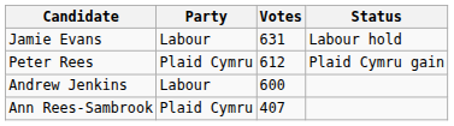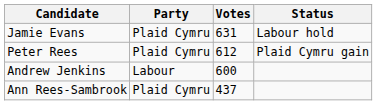Jamie Evans | Party: Labour -> Plaid Cymru
Ann Rees-Sambrook | Votes: 407 -> 437
